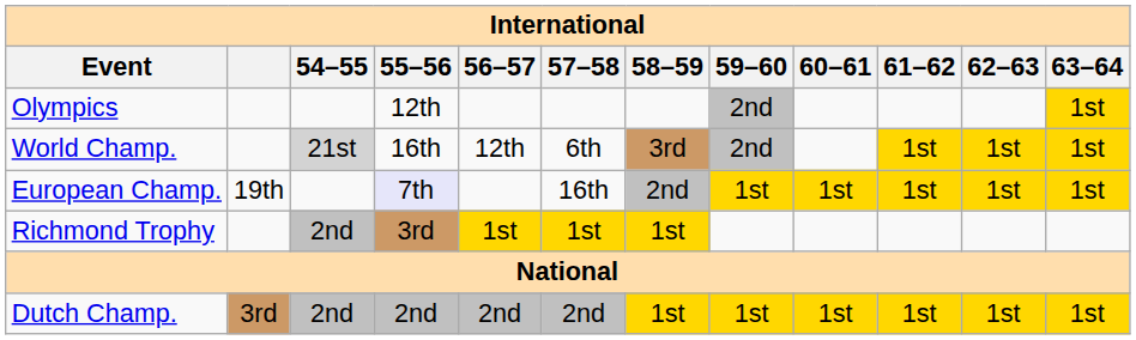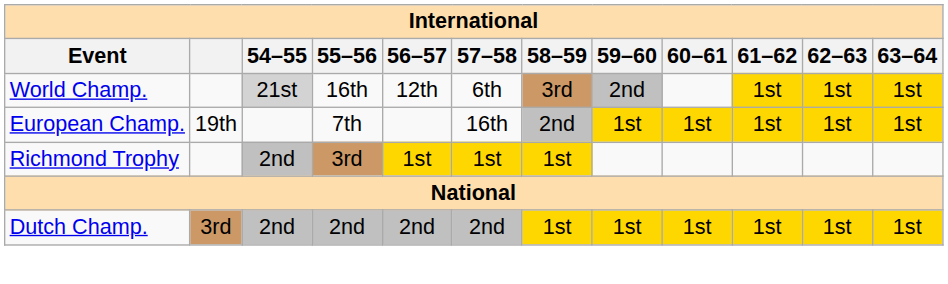- row: Olympics | 12th | 2nd | 1st
European Champ. | 55–56: lavender background -> no background
